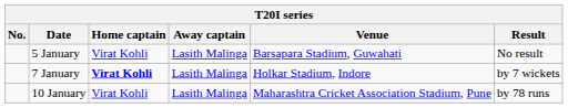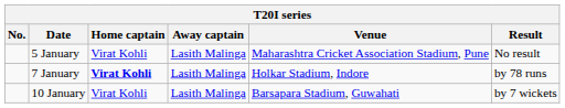5 January | Venue: Barsapara Stadium, Guwahati -> Maharashtra Cricket Association Stadium, Pune
7 January | Result: by 7 wickets -> by 78 runs
10 January | Venue: Maharashtra Cricket Association Stadium, Pune -> Barsapara Stadium, Guwahati
10 January | Result: by 78 runs -> by 7 wickets
